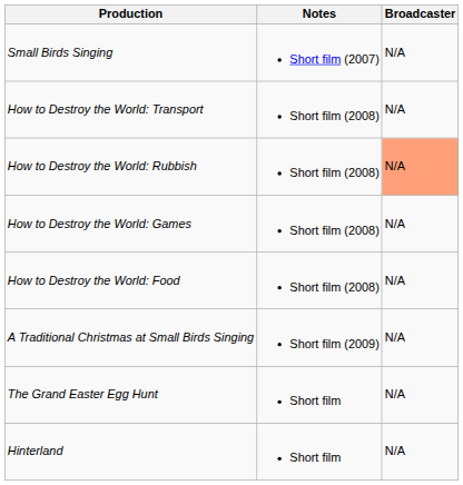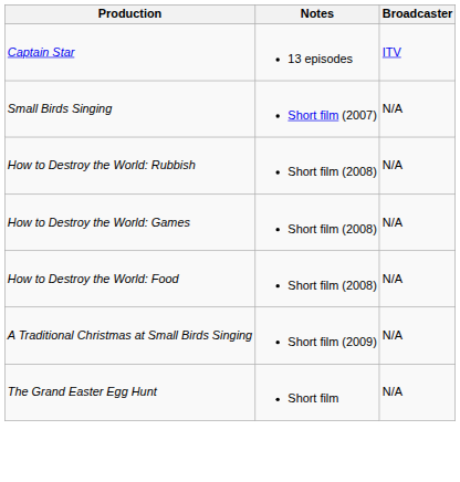+ row: Captain Star | 13 episodes | ITV
- row: How to Destroy the World: Transport | Short film (2008) | N/A
How to Destroy the World: Rubbish | Broadcaster: lightsalmon background -> no background
- row: Hinterland | Short film | N/A
